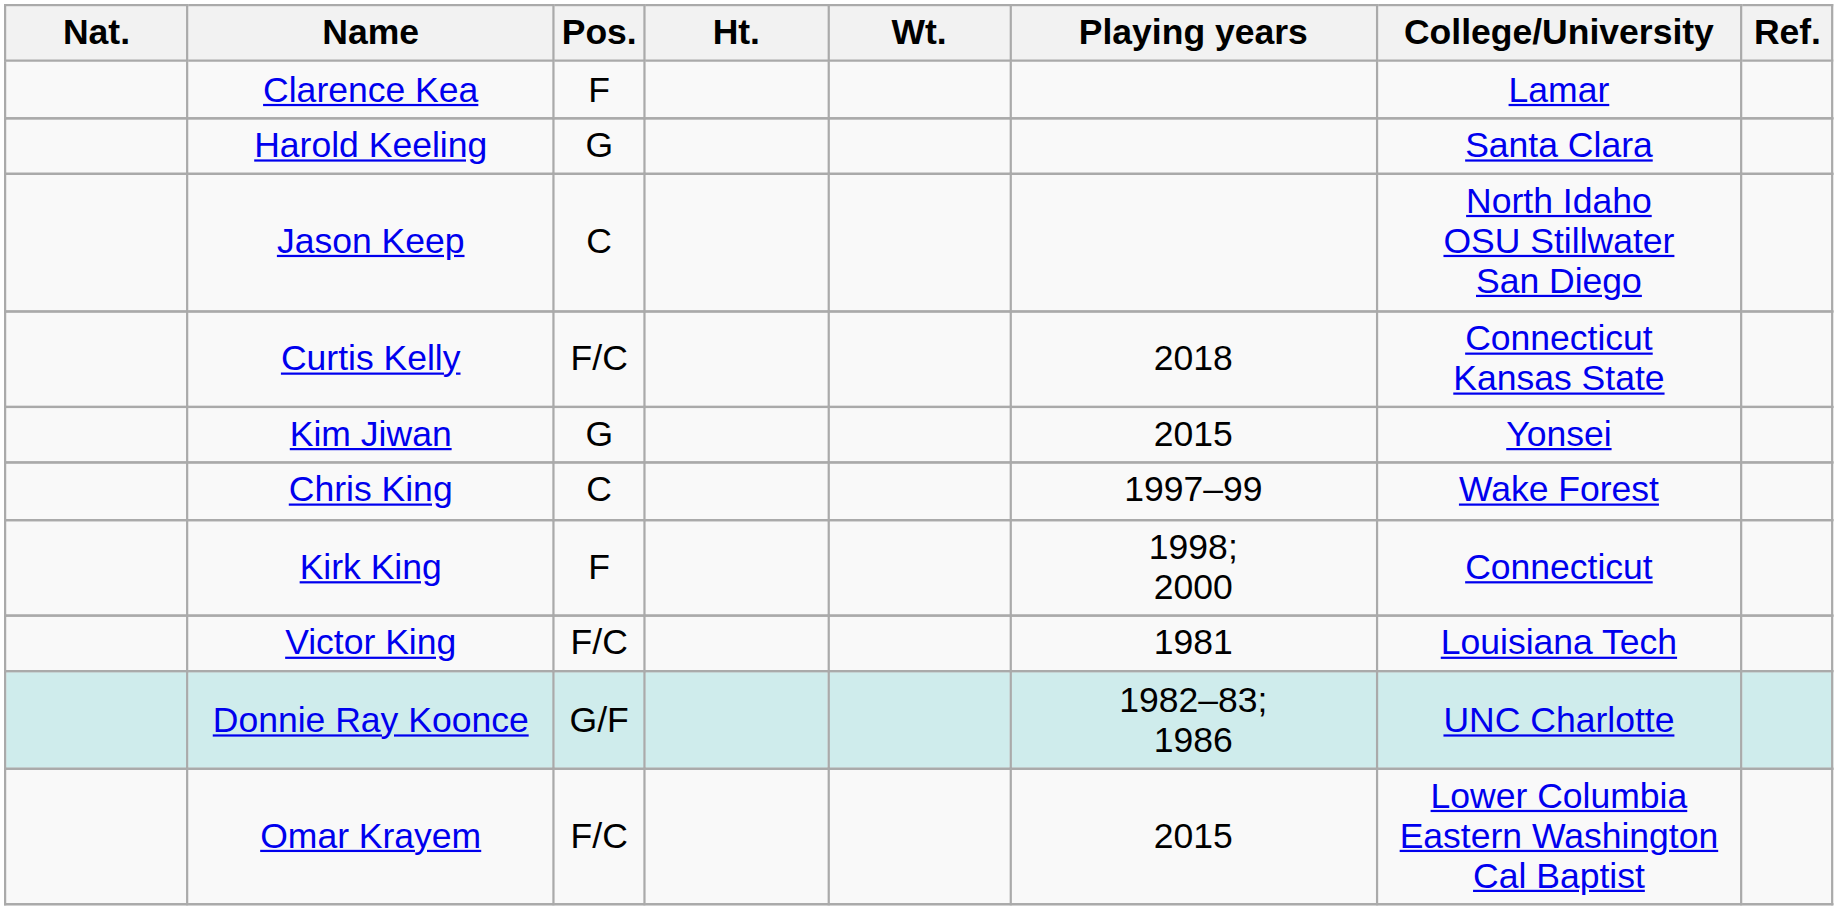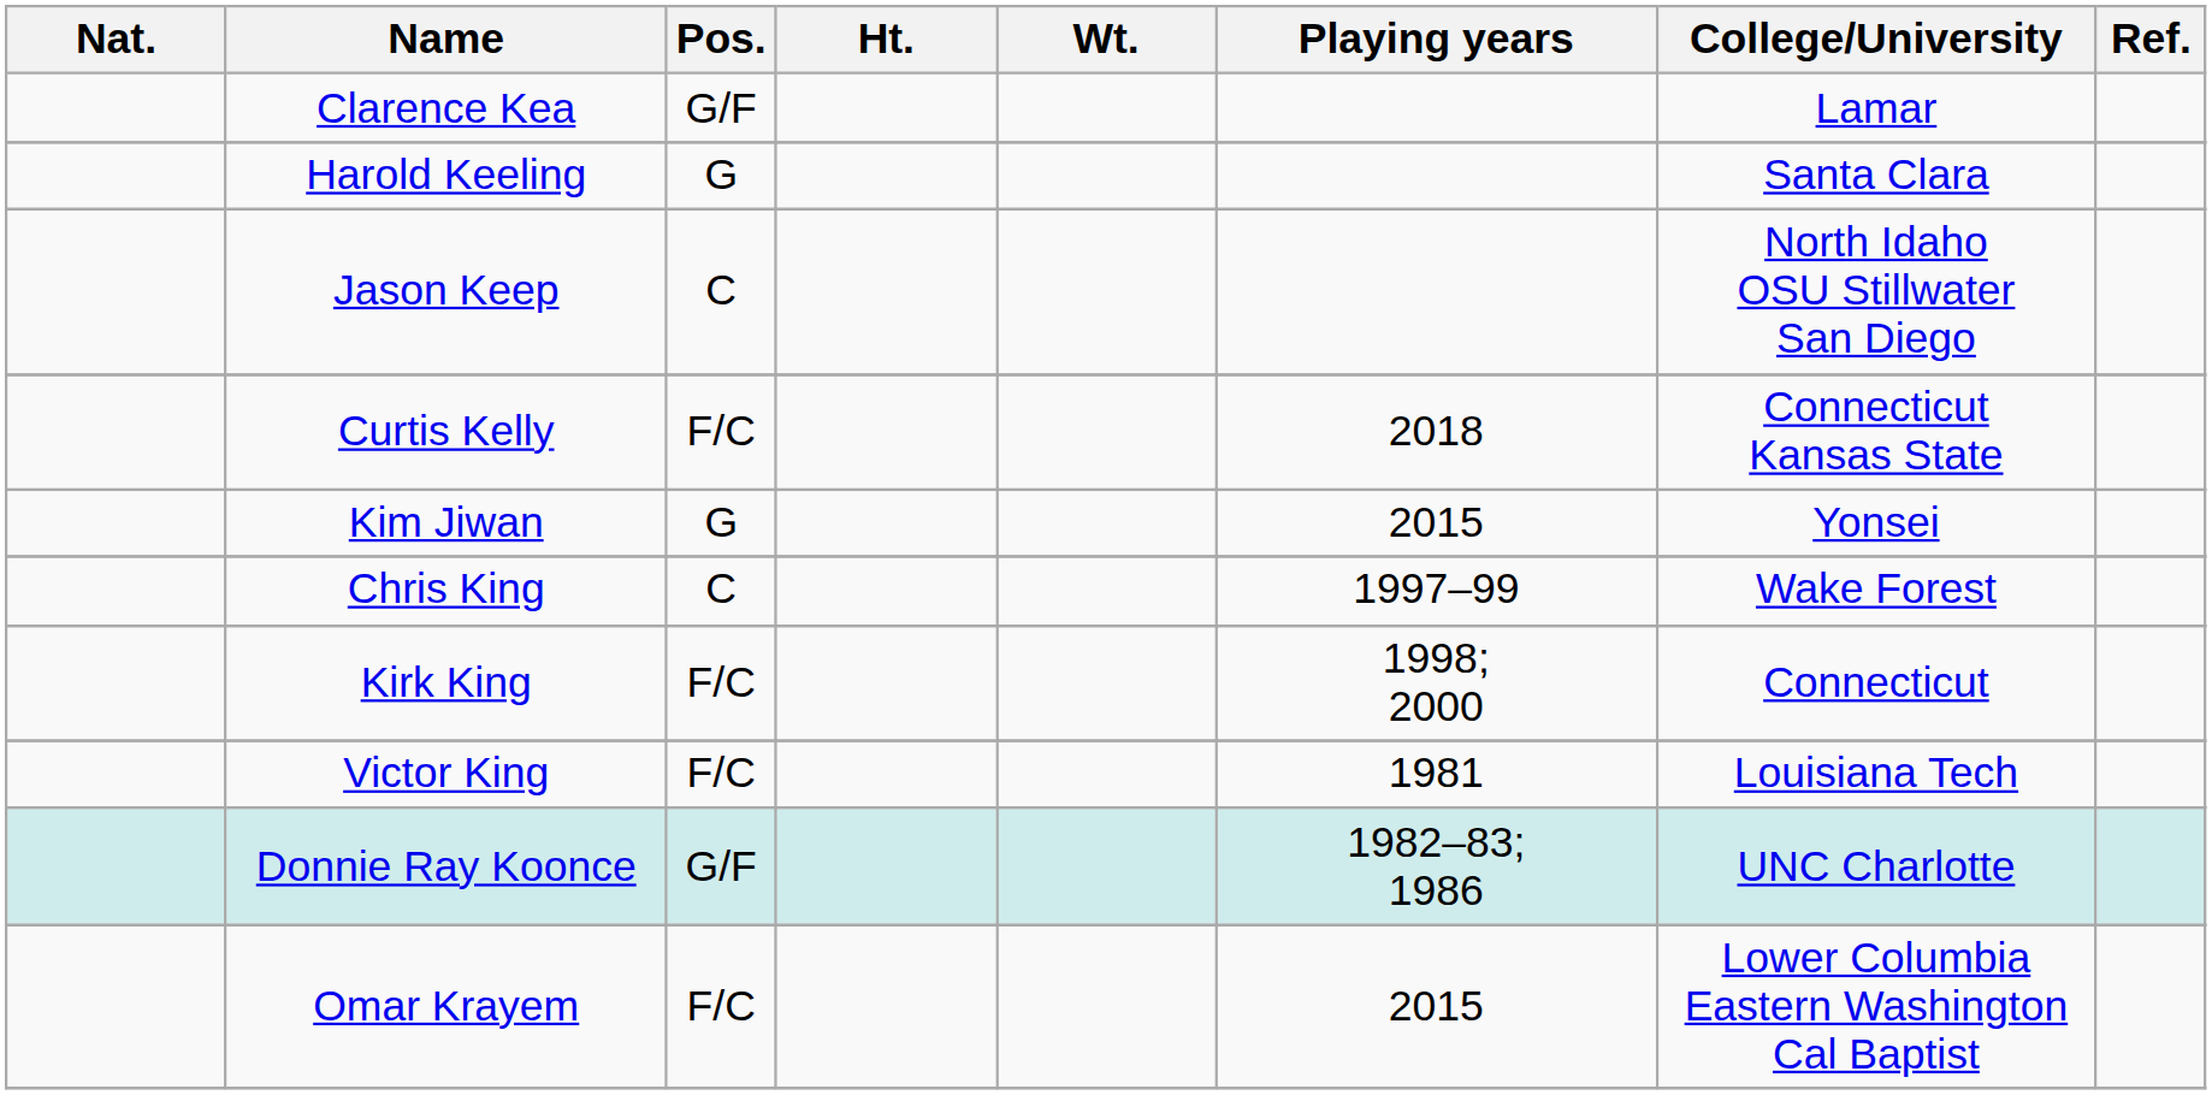Clarence Kea | Pos.: F -> G/F
Kirk King | Pos.: F -> F/C
